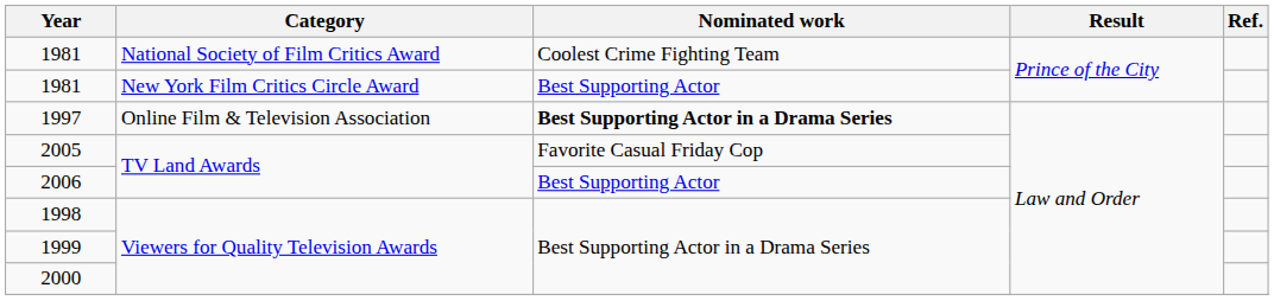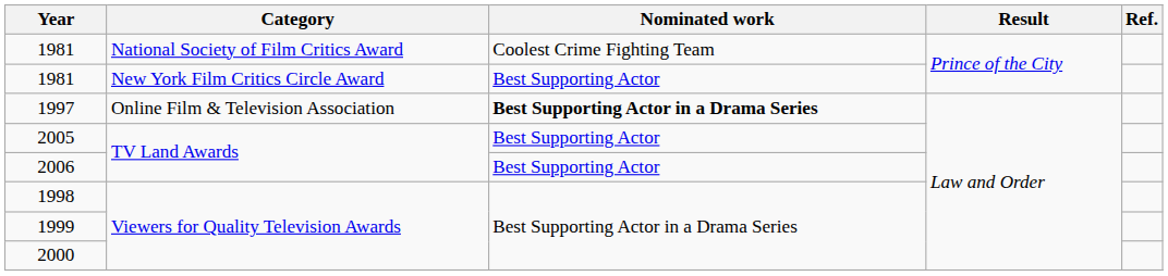2005 | Nominated work: Favorite Casual Friday Cop -> Best Supporting Actor
